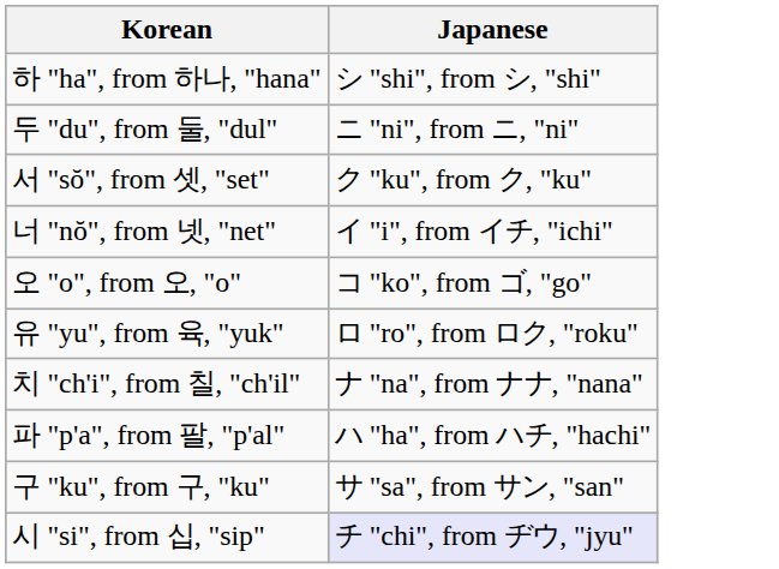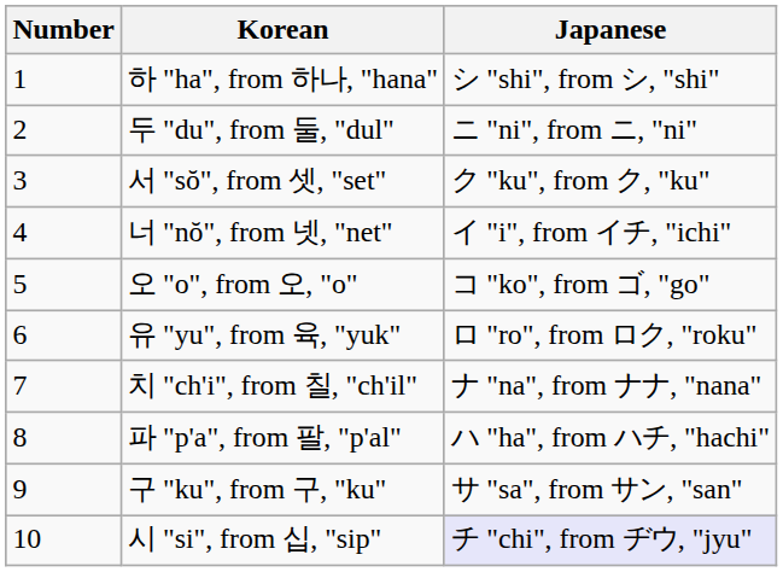+ column: Number | 1 | 2 | 3 | 4 | 5 | 6 | 7 | 8 | 9 | 10
